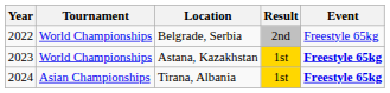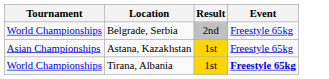- column: Year | 2022 | 2023 | 2024
Astana, Kazakhstan | Tournament: World Championships -> Asian Championships
Astana, Kazakhstan | Event: bold -> normal
Tirana, Albania | Tournament: Asian Championships -> World Championships
